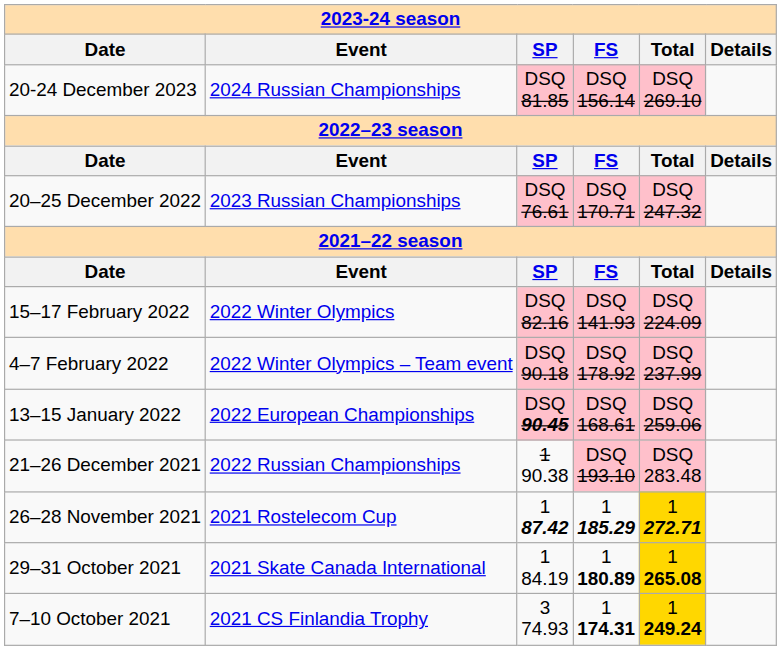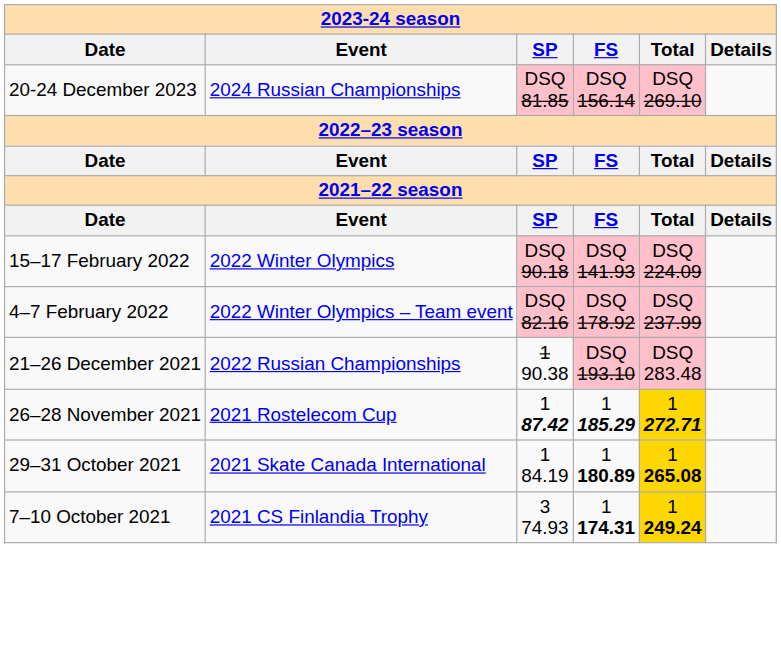- row: 20–25 December 2022 | 2023 Russian Championships | DSQ 76.61 | DSQ 170.71 | DSQ 247.32
15–17 February 2022 | column 3: DSQ 82.16 -> DSQ 90.18
4–7 February 2022 | column 3: DSQ 90.18 -> DSQ 82.16
- row: 13–15 January 2022 | 2022 European Championships | DSQ 90.45 | DSQ 168.61 | DSQ 259.06
